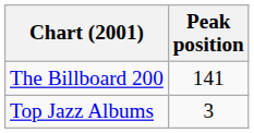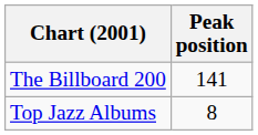Top Jazz Albums | Peak position: 3 -> 8
